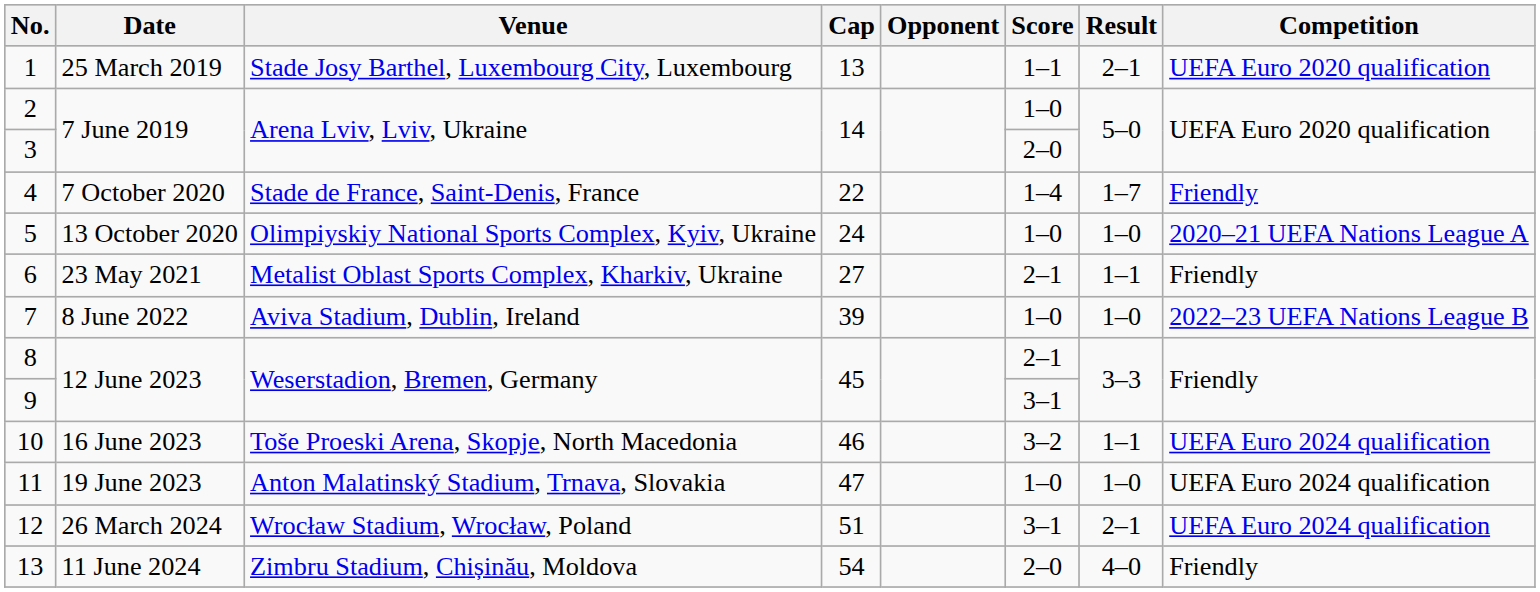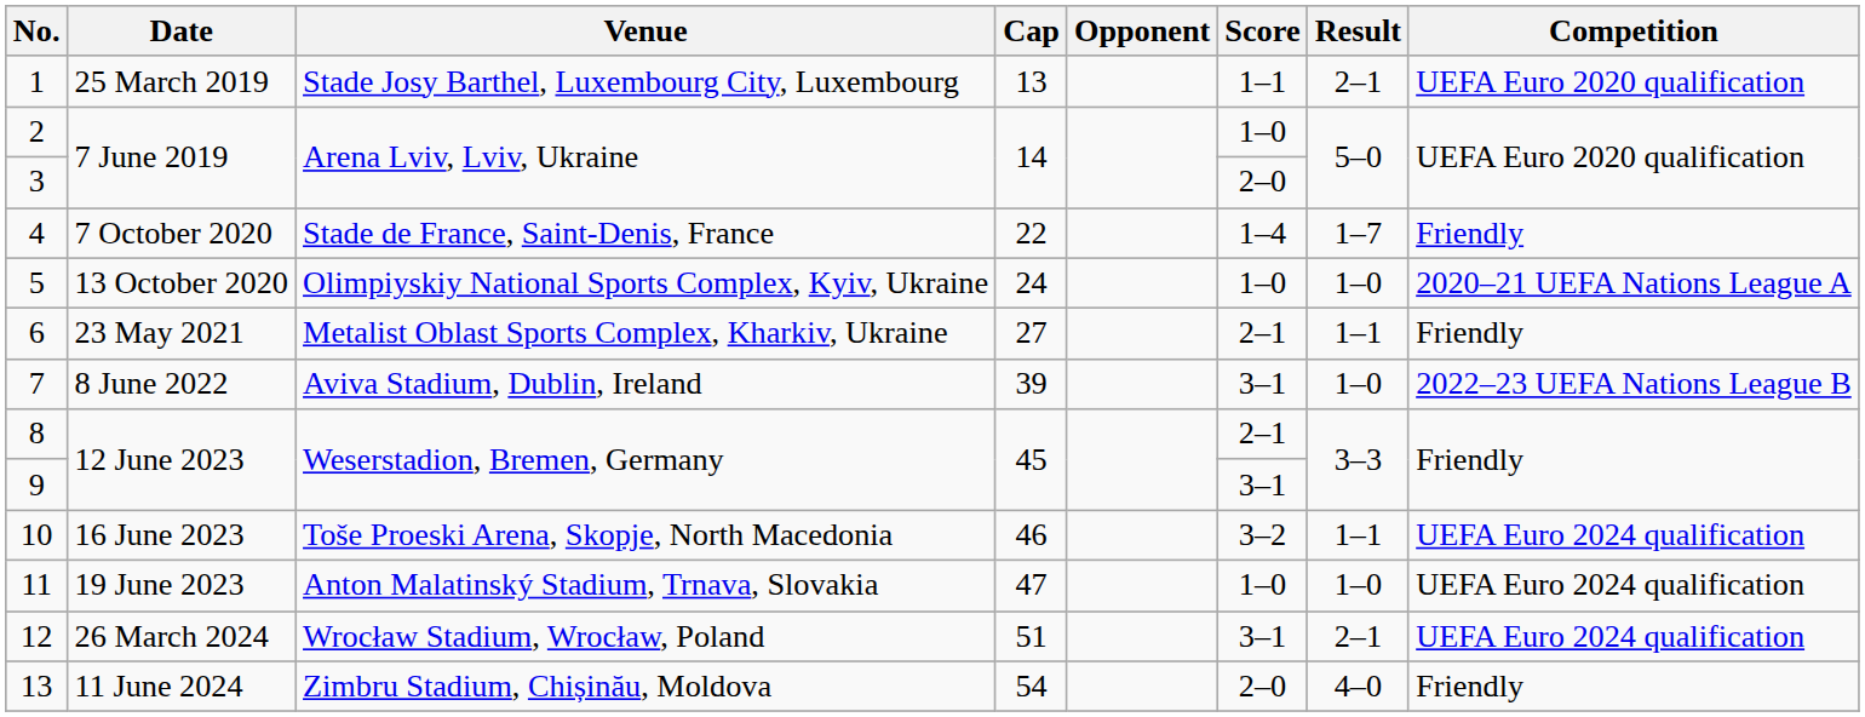7 | Score: 1–0 -> 3–1
